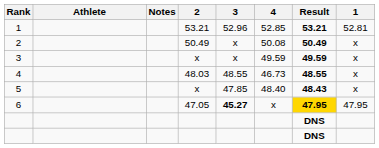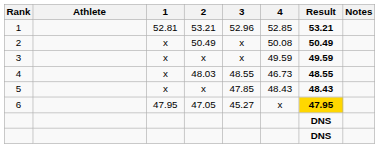columns swapped: 1 <-> Notes
5 | 4: 48.40 -> 48.43
6 | 3: bold -> normal
